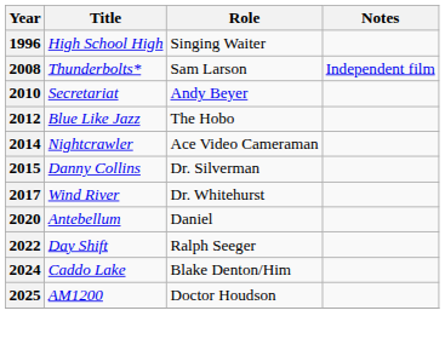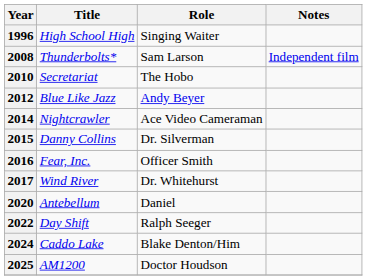2010 | Role: Andy Beyer -> The Hobo
2012 | Role: The Hobo -> Andy Beyer
+ row: 2016 | Fear, Inc. | Officer Smith
